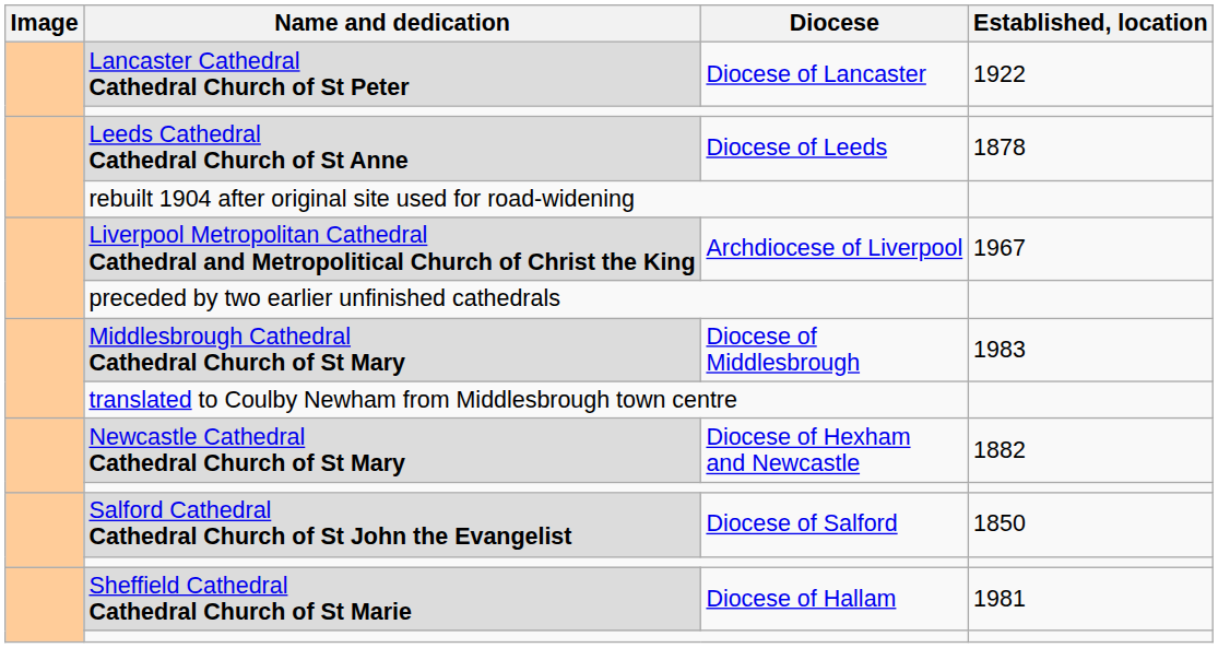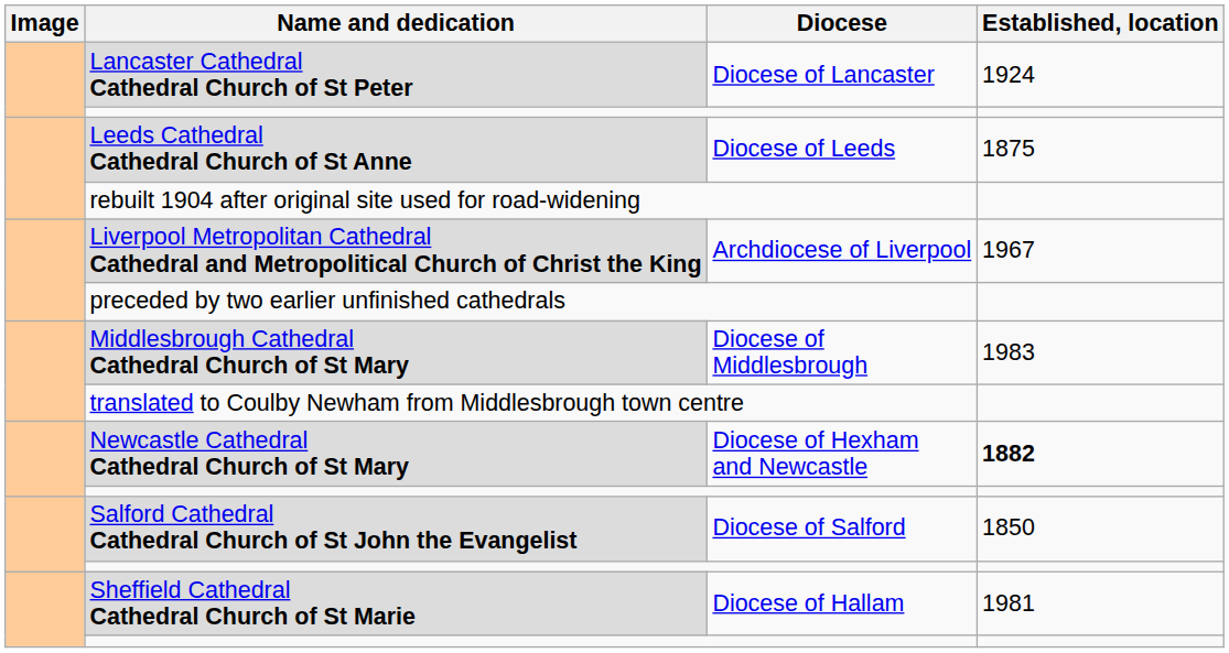Lancaster Cathedral Cathedral Church of St Peter | Established, location: 1922 -> 1924
Leeds Cathedral Cathedral Church of St Anne | Established, location: 1878 -> 1875
Newcastle Cathedral Cathedral Church of St Mary | Established, location: normal -> bold
